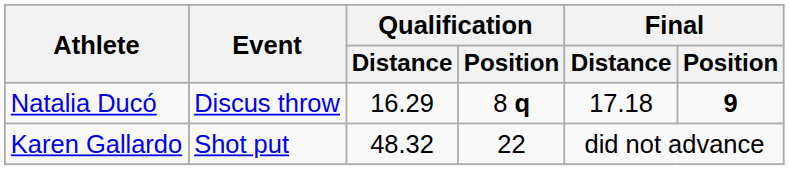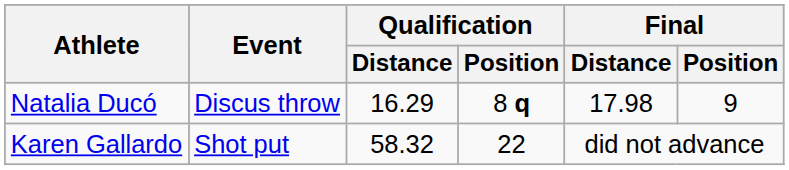Natalia Ducó | Final / Distance: 17.18 -> 17.98
Natalia Ducó | Final / Position: bold -> normal
Karen Gallardo | Qualification / Distance: 48.32 -> 58.32
